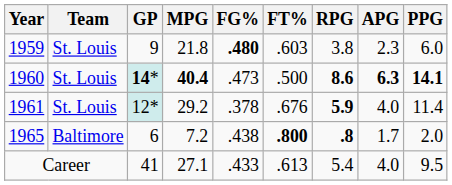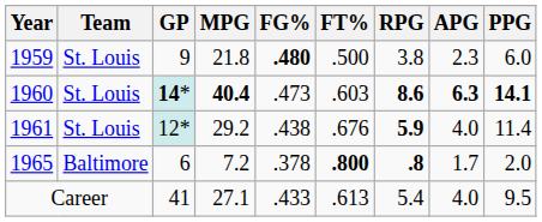1959 | FT%: .603 -> .500
1960 | FT%: .500 -> .603
1961 | FG%: .378 -> .438
1965 | FG%: .438 -> .378
